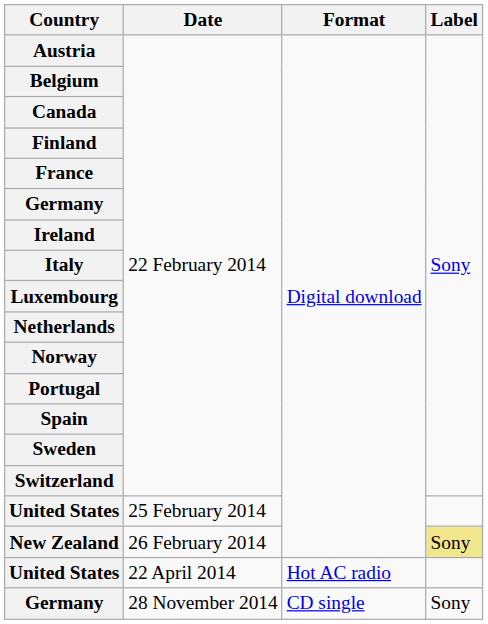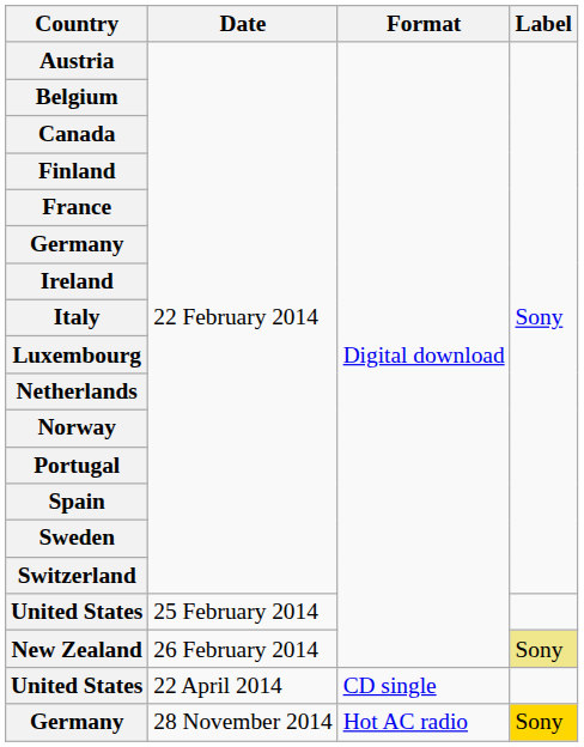22 April 2014 | Format: Hot AC radio -> CD single
28 November 2014 | Format: CD single -> Hot AC radio
28 November 2014 | Label: no background -> gold background
